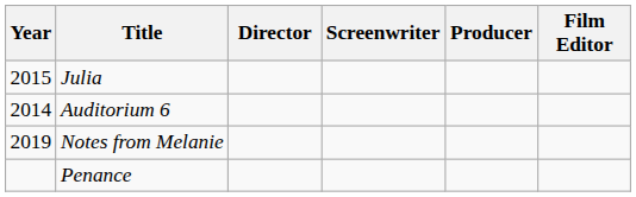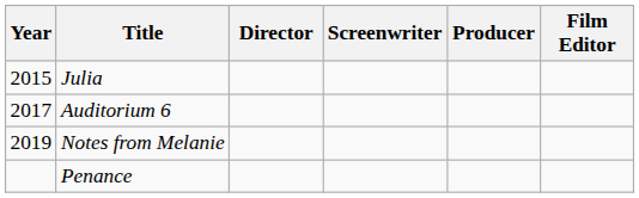Auditorium 6 | Year: 2014 -> 2017
